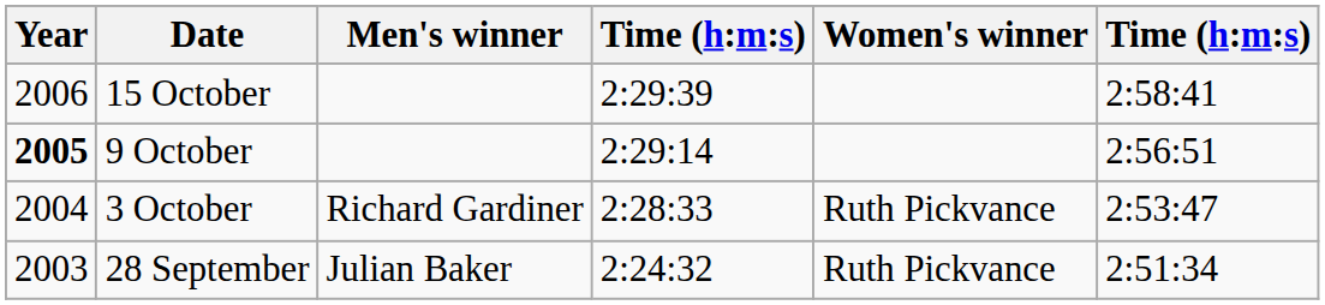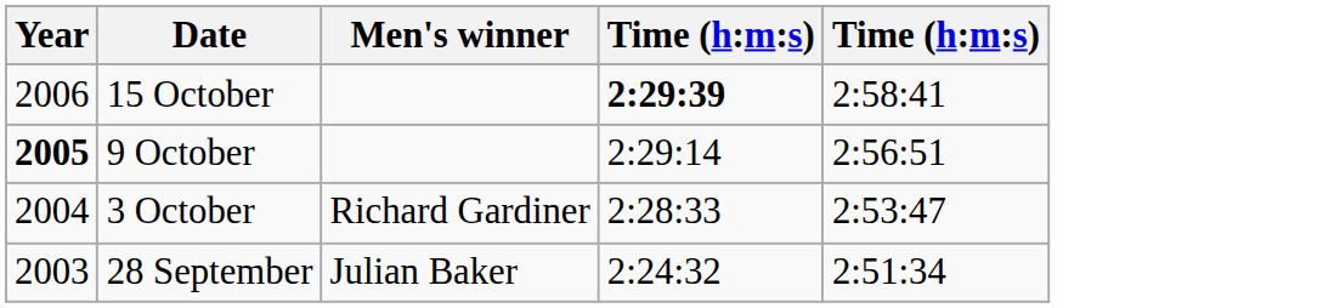- column: Women's winner | Ruth Pickvance | Ruth Pickvance
15 October | column 4: normal -> bold
